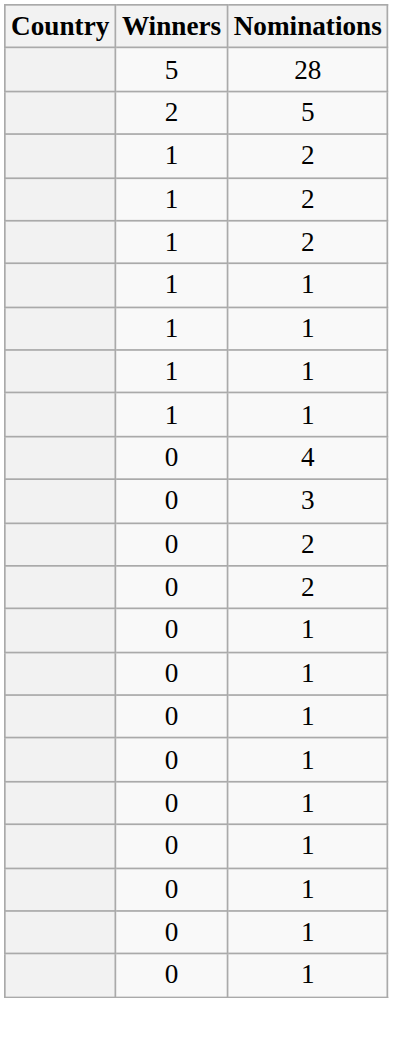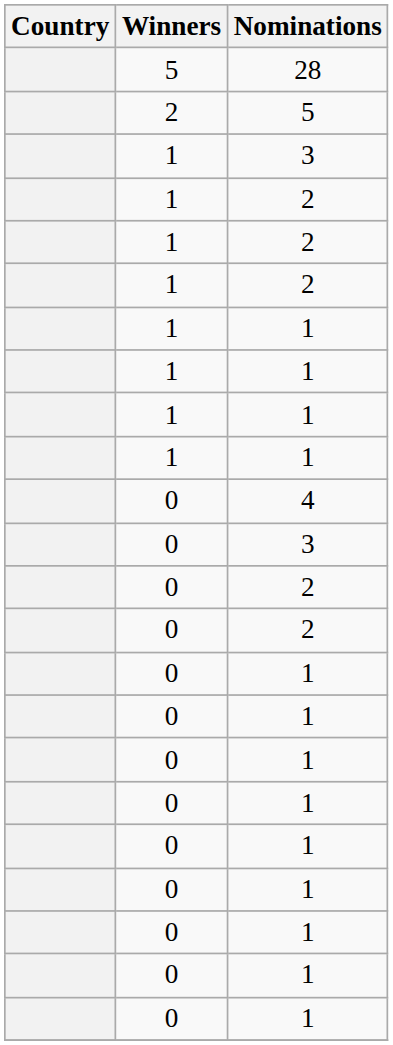+ row: 1 | 3
